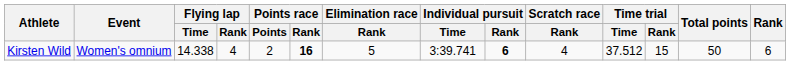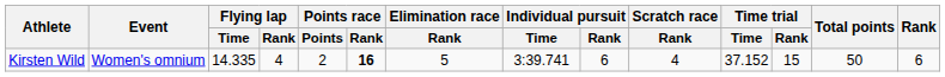Kirsten Wild | Flying lap / Time: 14.338 -> 14.335
Kirsten Wild | Individual pursuit / Rank: bold -> normal
Kirsten Wild | Time trial / Time: 37.512 -> 37.152
